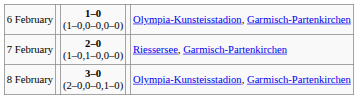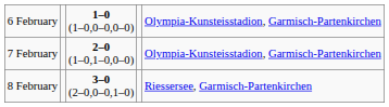7 February | column 5: Riessersee, Garmisch-Partenkirchen -> Olympia-Kunsteisstadion, Garmisch-Partenkirchen
8 February | column 5: Olympia-Kunsteisstadion, Garmisch-Partenkirchen -> Riessersee, Garmisch-Partenkirchen
